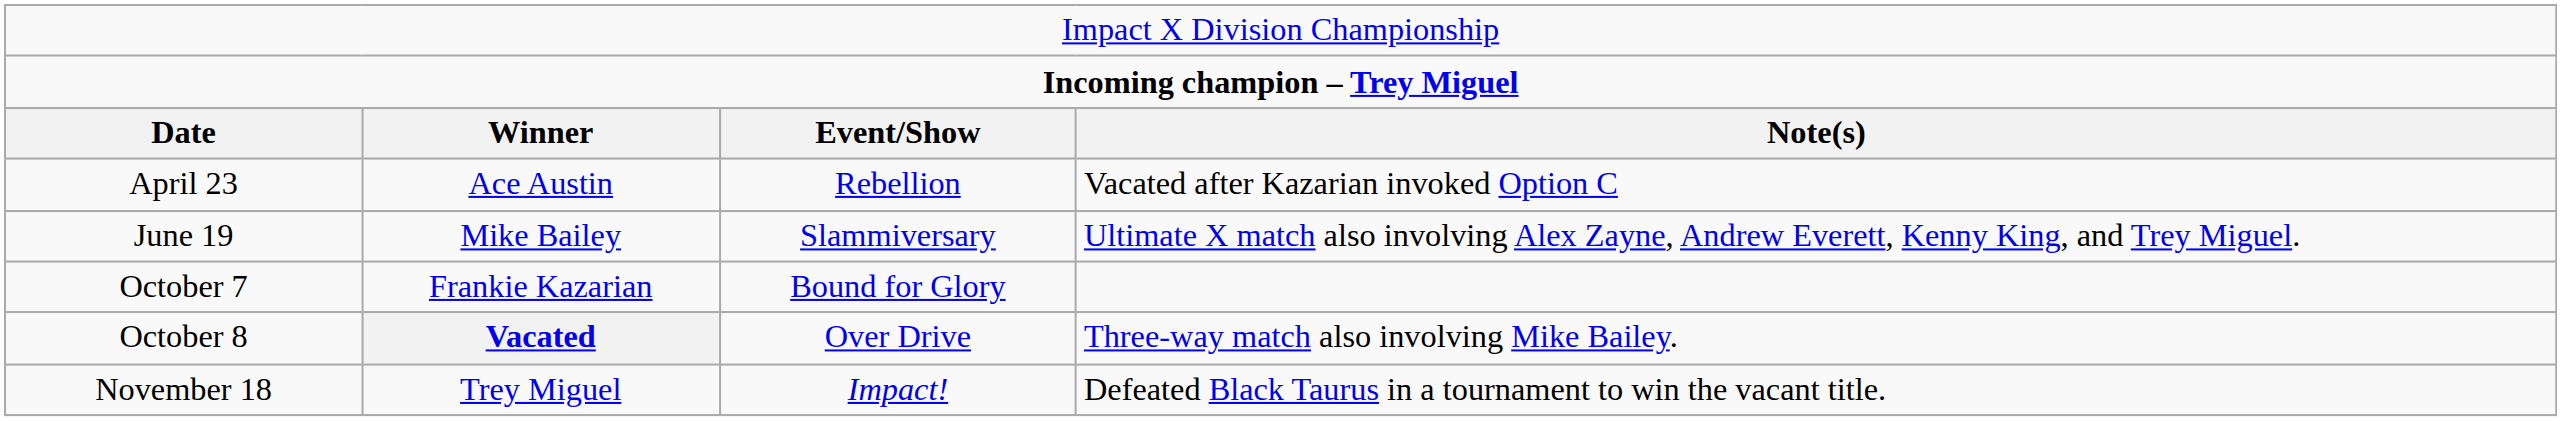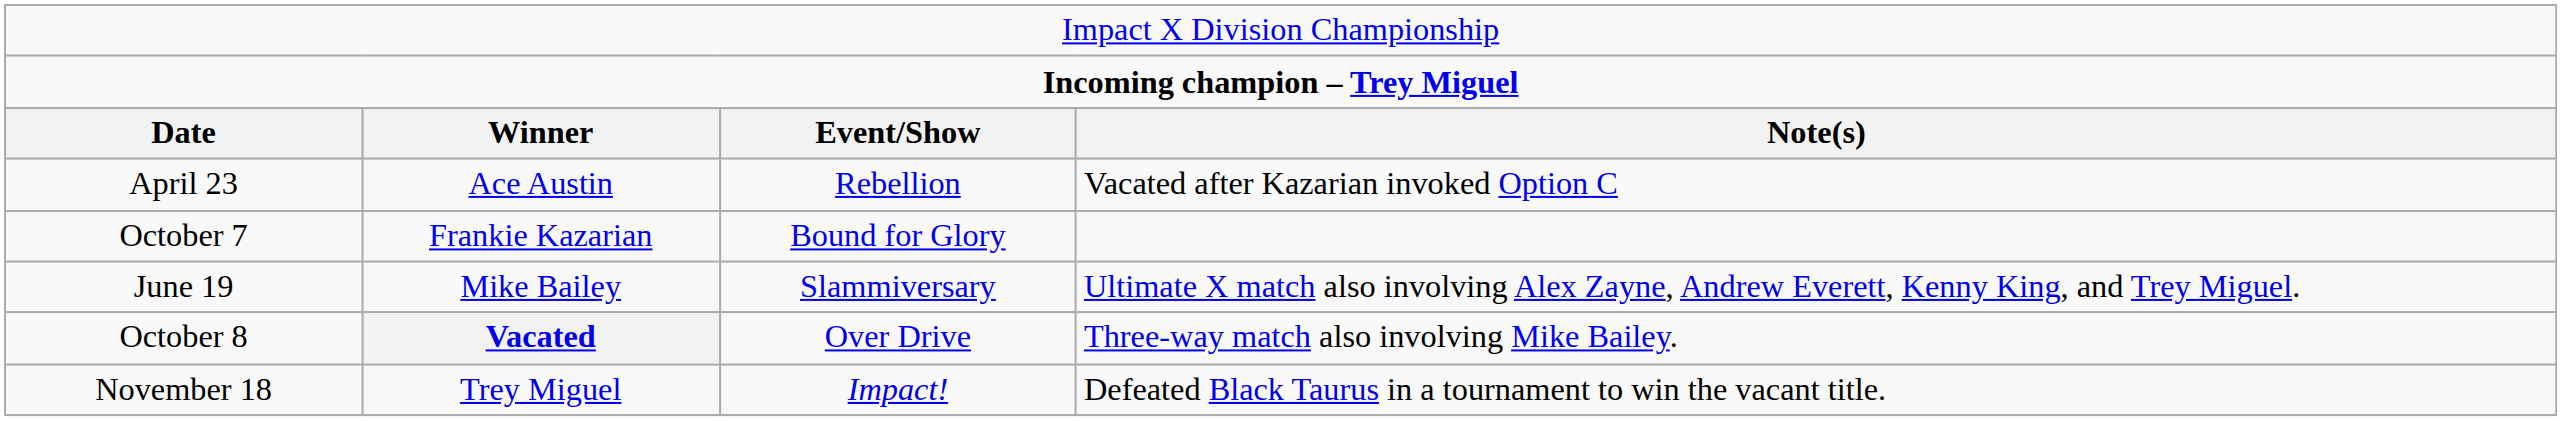rows swapped: June 19 <-> October 7
